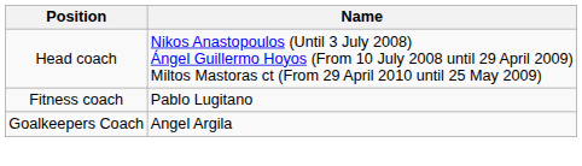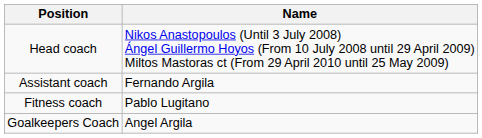+ row: Assistant coach | Fernando Argila
